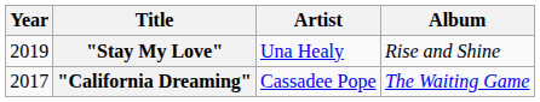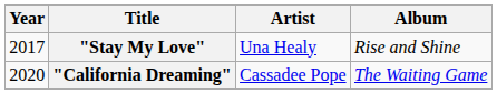"Stay My Love" | Year: 2019 -> 2017
"California Dreaming" | Year: 2017 -> 2020
